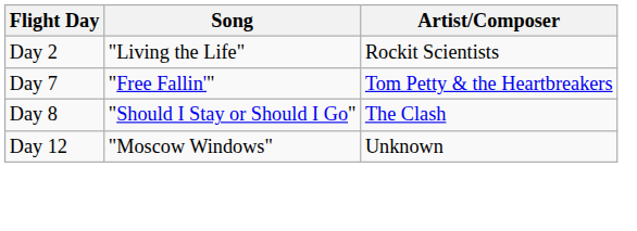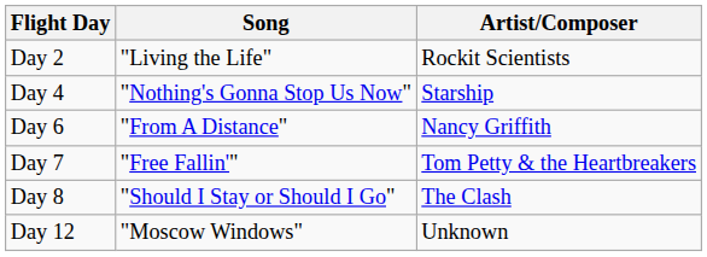+ row: Day 4 | "Nothing's Gonna Stop Us Now" | Starship
+ row: Day 6 | "From A Distance" | Nancy Griffith
